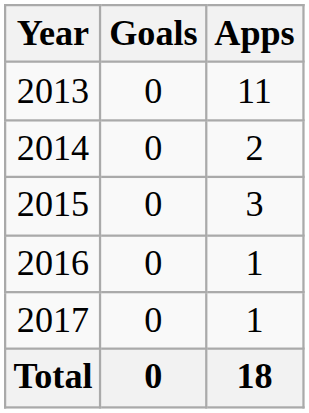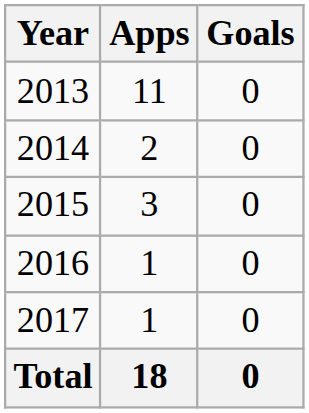columns swapped: Apps <-> Goals
